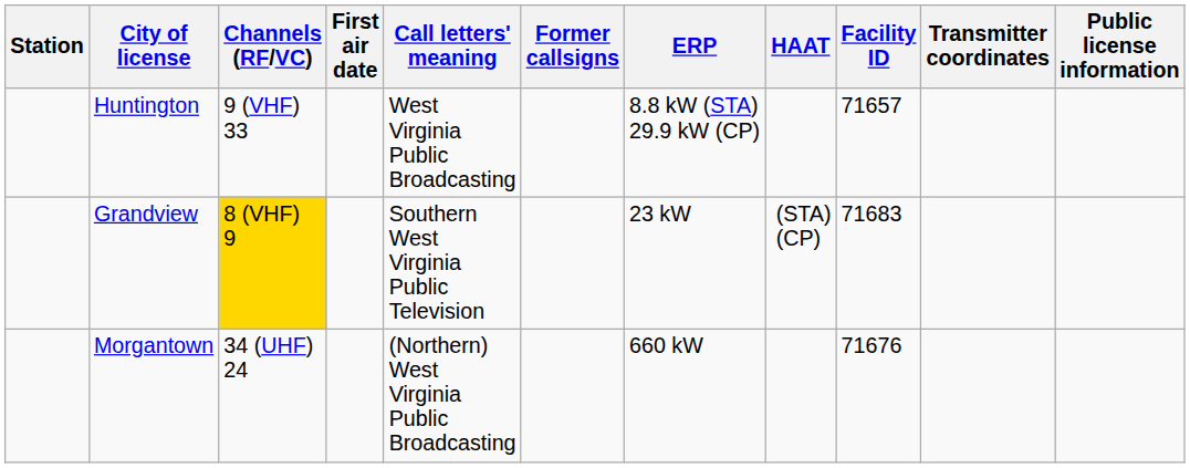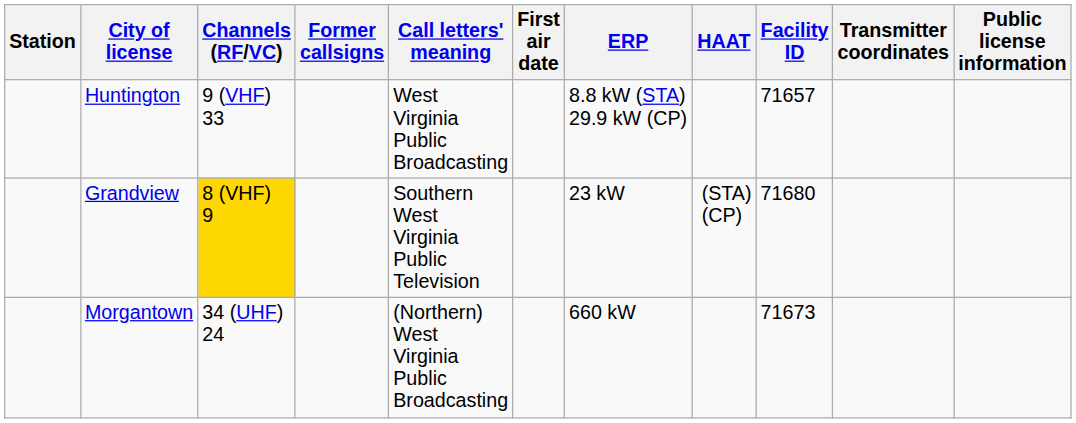columns swapped: First air date <-> Former callsigns
Grandview | Facility ID: 71683 -> 71680
Morgantown | Facility ID: 71676 -> 71673
